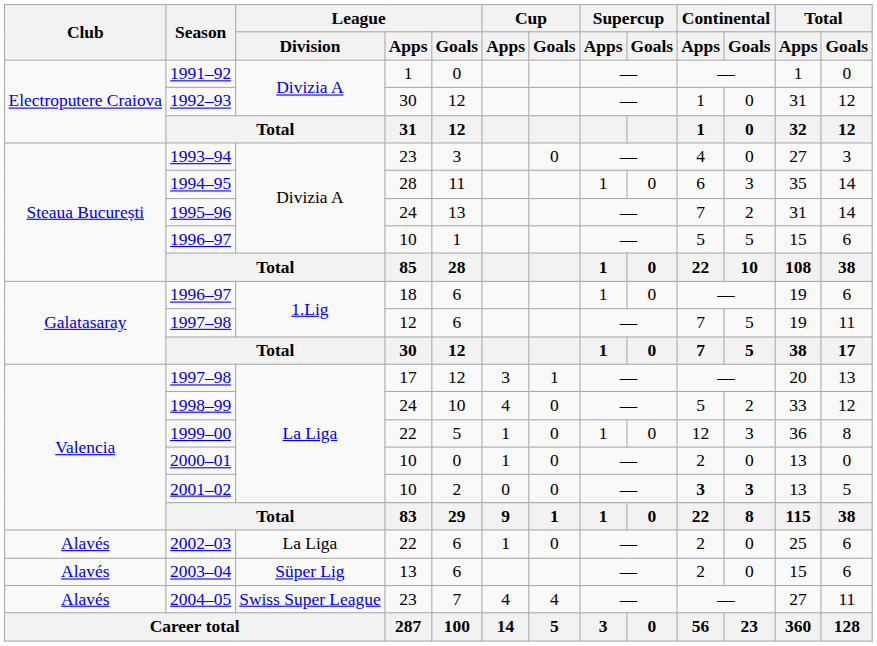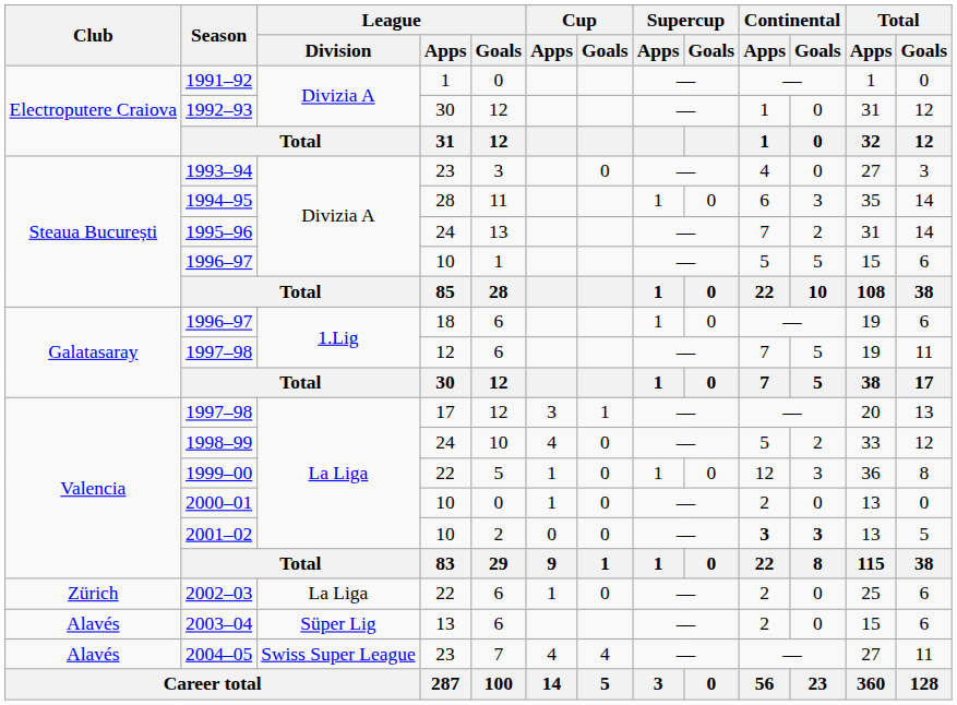2002–03 | Club: Alavés -> Zürich
